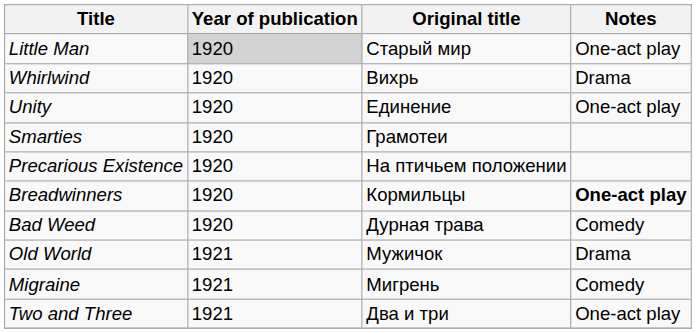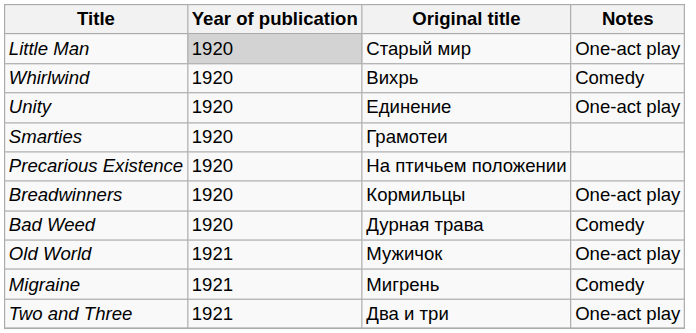Whirlwind | Notes: Drama -> Comedy
Breadwinners | Notes: bold -> normal
Old World | Notes: Drama -> One-act play
